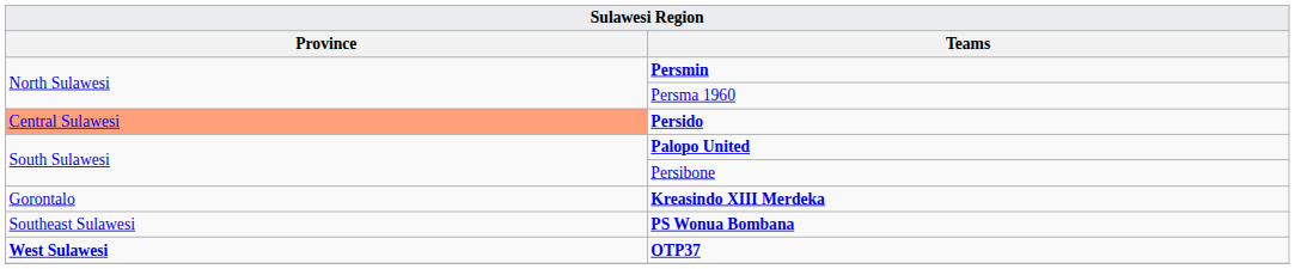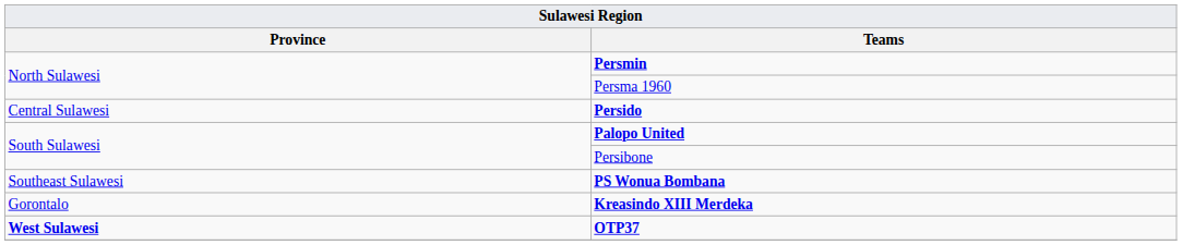Persido | Province: lightsalmon background -> no background
rows swapped: PS Wonua Bombana <-> Kreasindo XIII Merdeka
